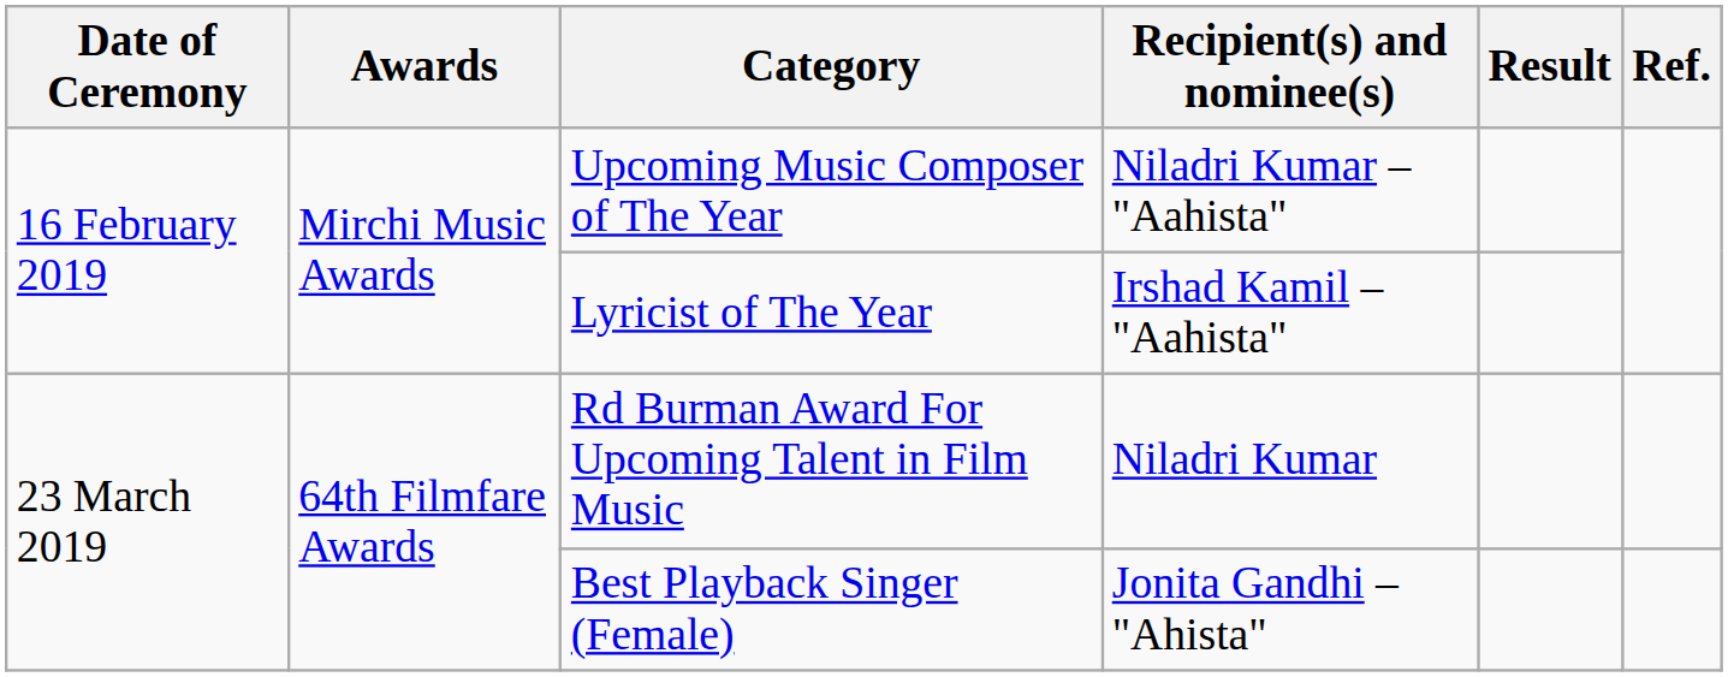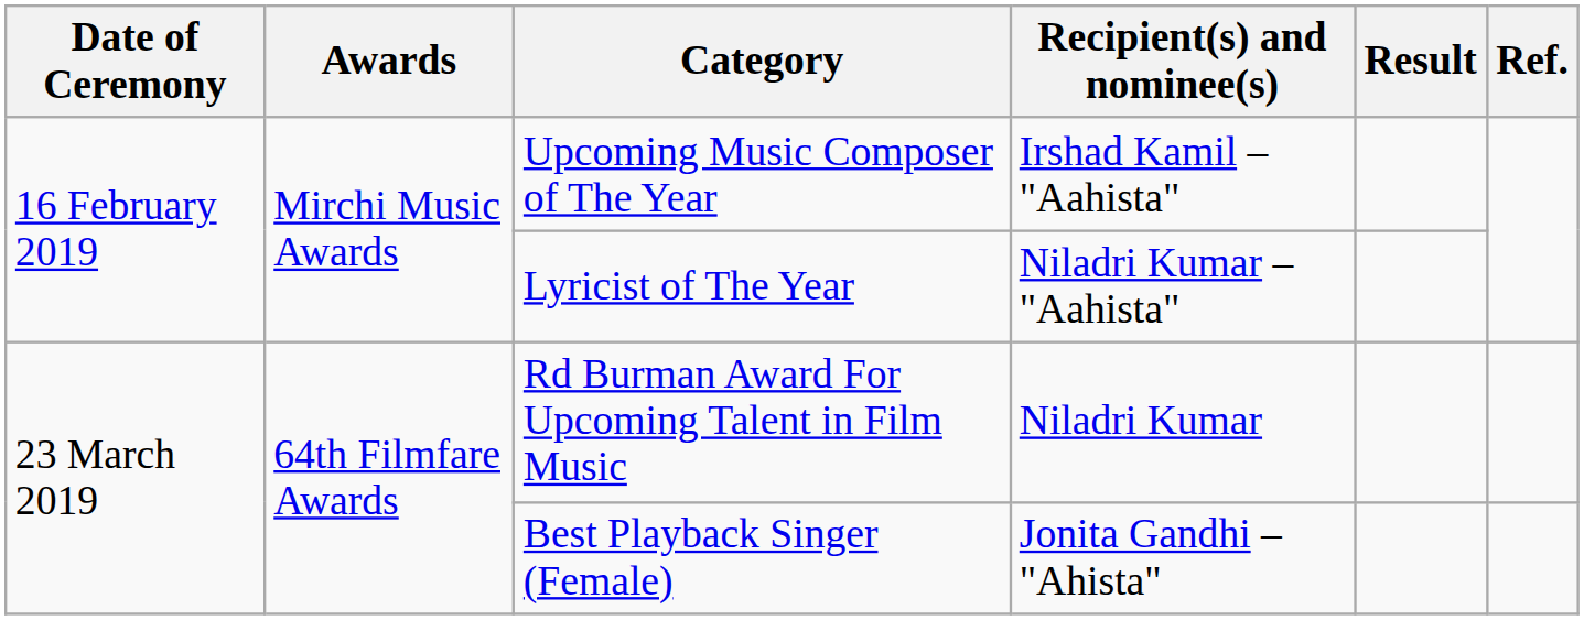Upcoming Music Composer of The Year | Recipient(s) and nominee(s): Niladri Kumar – "Aahista" -> Irshad Kamil – "Aahista"
Lyricist of The Year | Recipient(s) and nominee(s): Irshad Kamil – "Aahista" -> Niladri Kumar – "Aahista"
